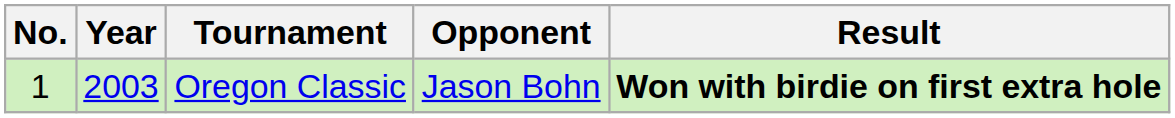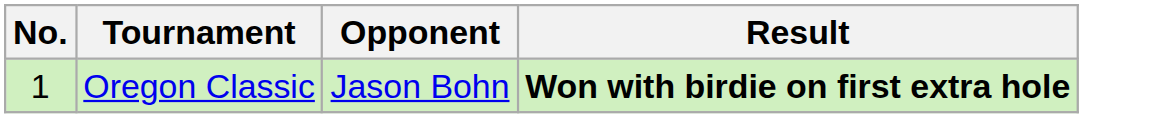- column: Year | 2003
